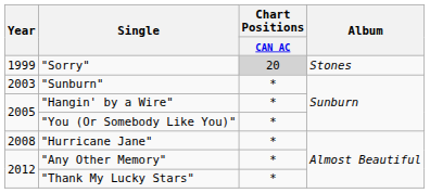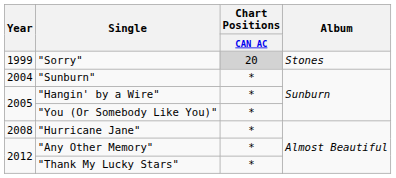"Sunburn" | Year: 2003 -> 2004
